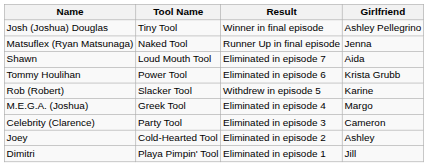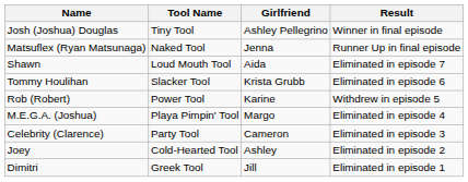columns swapped: Girlfriend <-> Result
Tommy Houlihan | Tool Name: Power Tool -> Slacker Tool
Rob (Robert) | Tool Name: Slacker Tool -> Power Tool
M.E.G.A. (Joshua) | Tool Name: Greek Tool -> Playa Pimpin' Tool
Dimitri | Tool Name: Playa Pimpin' Tool -> Greek Tool
